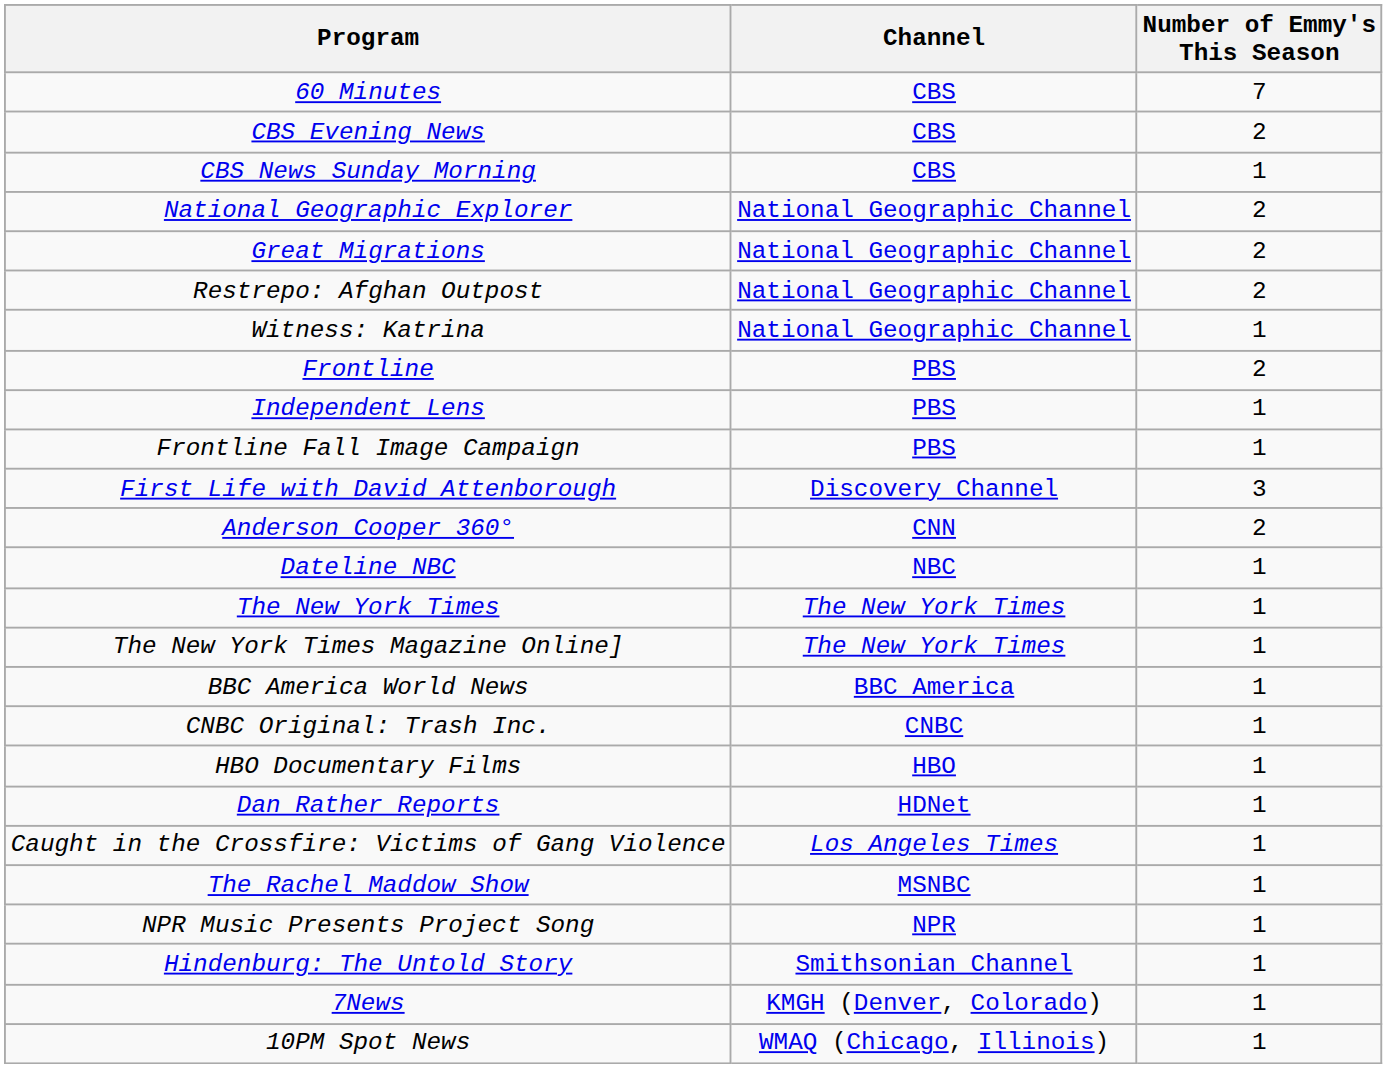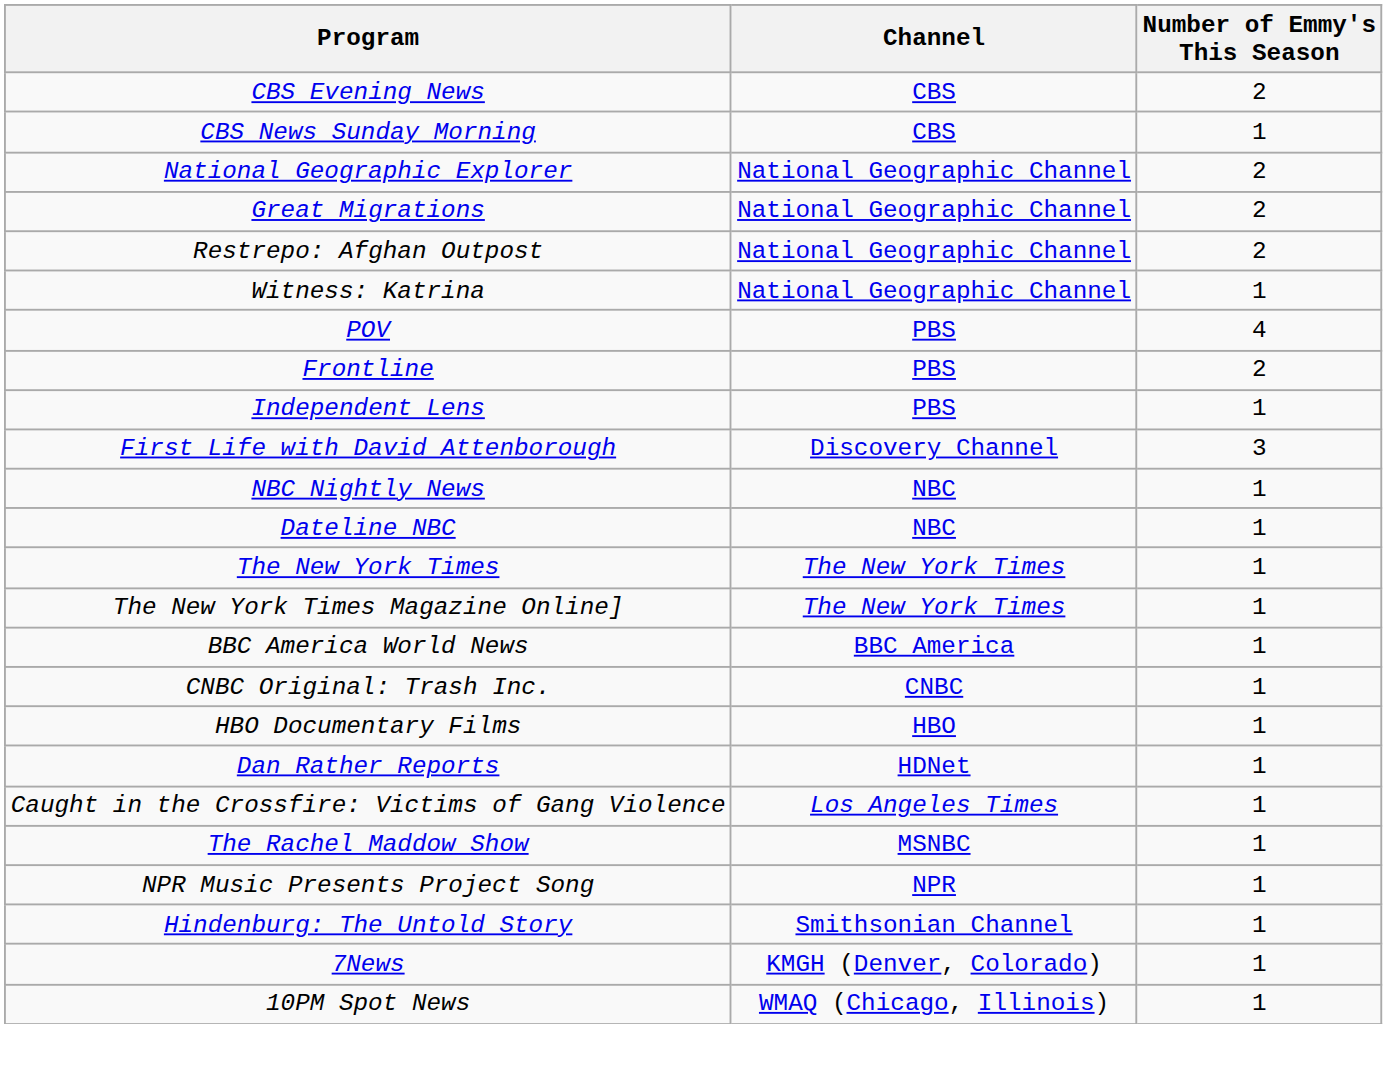- row: 60 Minutes | CBS | 7
+ row: POV | PBS | 4
- row: Frontline Fall Image Campaign | PBS | 1
- row: Anderson Cooper 360° | CNN | 2
+ row: NBC Nightly News | NBC | 1
